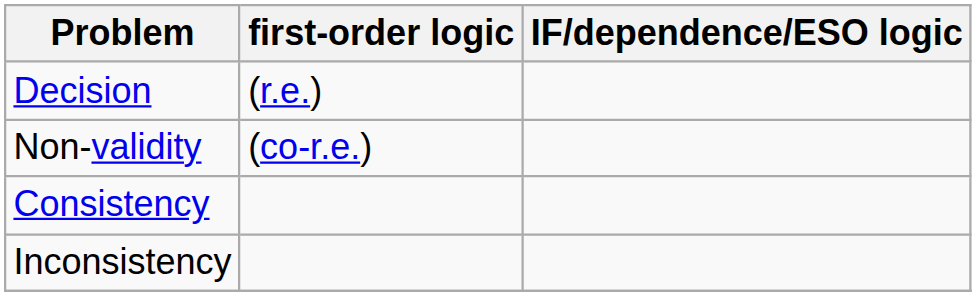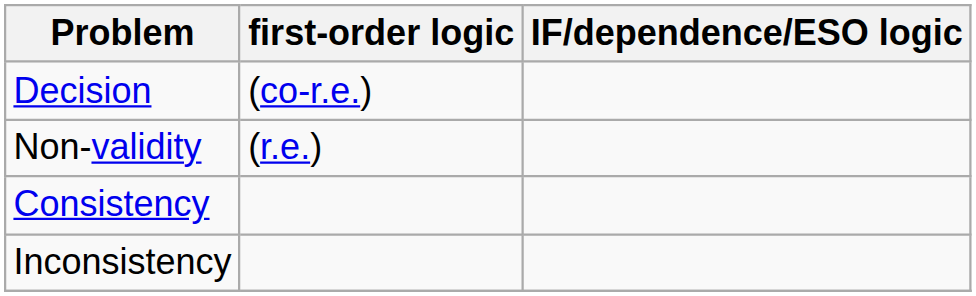Decision | first-order logic: (r.e.) -> (co-r.e.)
Non-validity | first-order logic: (co-r.e.) -> (r.e.)
